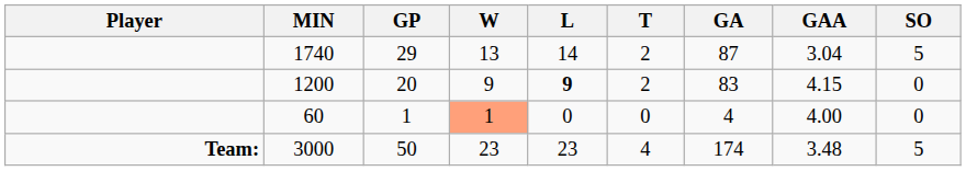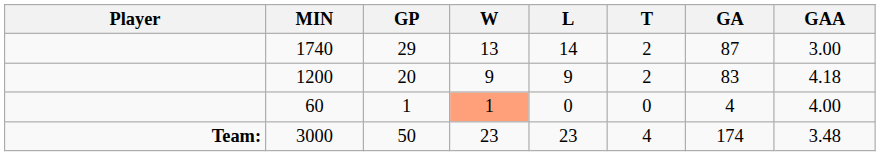- column: SO | 5 | 0 | 0 | 5
1740 | GAA: 3.04 -> 3.00
1200 | L: bold -> normal
1200 | GAA: 4.15 -> 4.18
